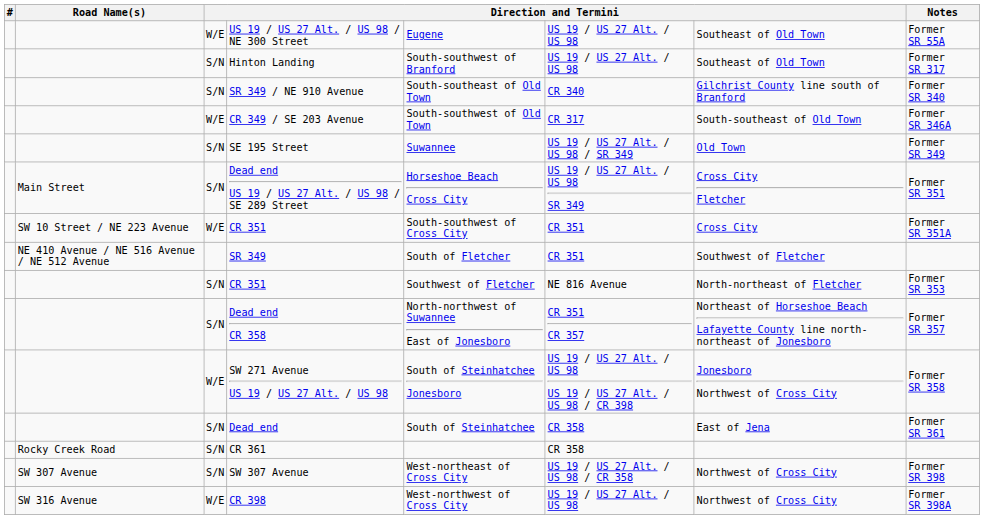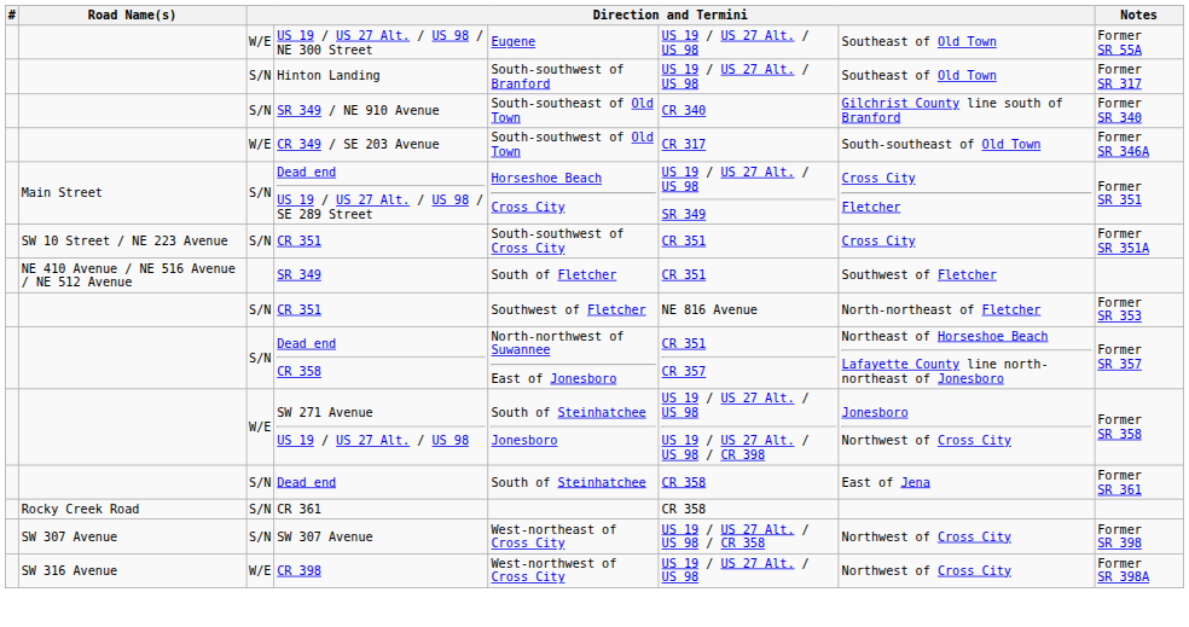- row: S/N | SE 195 Street | Suwannee | US 19 / US 27 Alt. / US 98 / SR 349 | Old Town | Former SR 349
SW 10 Street / NE 223 Avenue / CR 351 | column 3: W/E -> S/N
